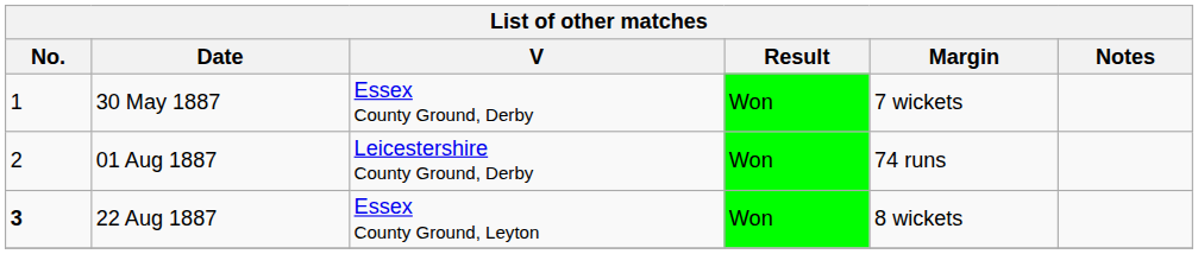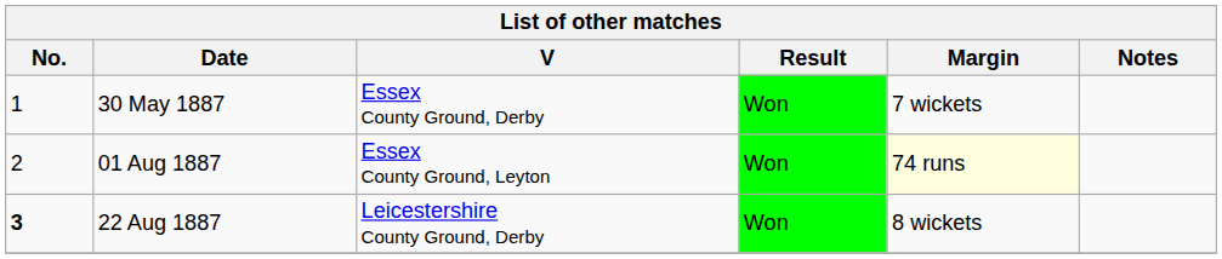01 Aug 1887 | V: Leicestershire County Ground, Derby -> Essex County Ground, Leyton
01 Aug 1887 | Margin: no background -> lightyellow background
22 Aug 1887 | V: Essex County Ground, Leyton -> Leicestershire County Ground, Derby
